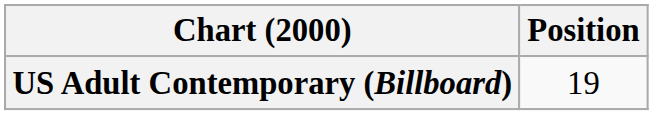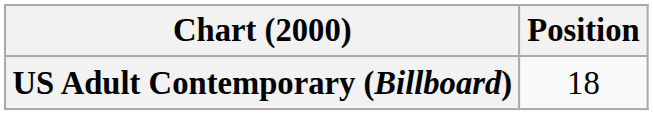US Adult Contemporary (Billboard) | Position: 19 -> 18
